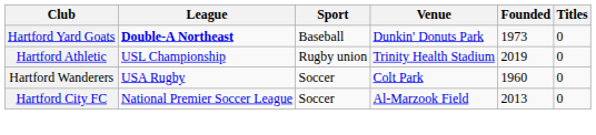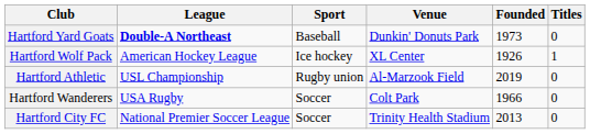+ row: Hartford Wolf Pack | American Hockey League | Ice hockey | XL Center | 1926 | 1
Hartford Athletic | Venue: Trinity Health Stadium -> Al-Marzook Field
Hartford Wanderers | Founded: 1960 -> 1966
Hartford City FC | Venue: Al-Marzook Field -> Trinity Health Stadium
